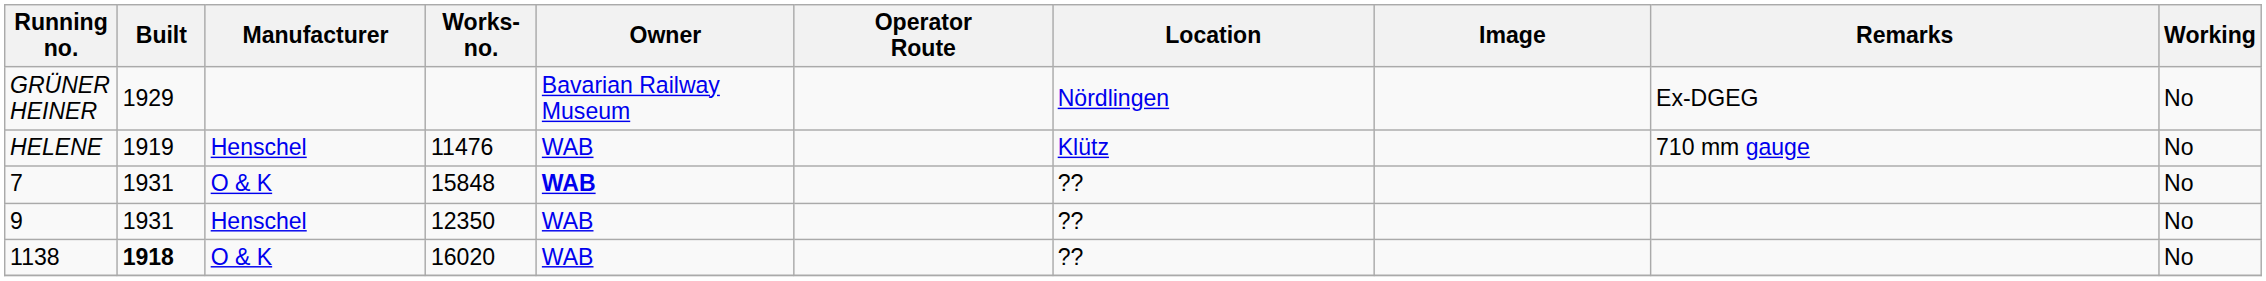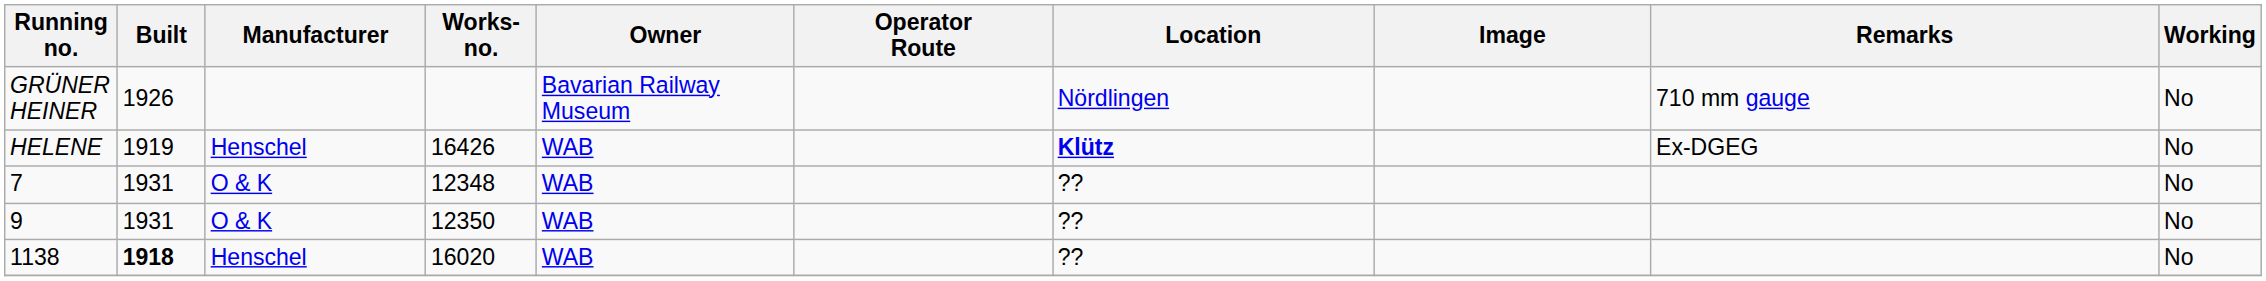GRÜNER HEINER | Built: 1929 -> 1926
GRÜNER HEINER | Remarks: Ex-DGEG -> 710 mm gauge
HELENE | Works- no.: 11476 -> 16426
HELENE | Location: normal -> bold
HELENE | Remarks: 710 mm gauge -> Ex-DGEG
7 | Works- no.: 15848 -> 12348
7 | Owner: bold -> normal
9 | Manufacturer: Henschel -> O & K
1138 | Manufacturer: O & K -> Henschel
